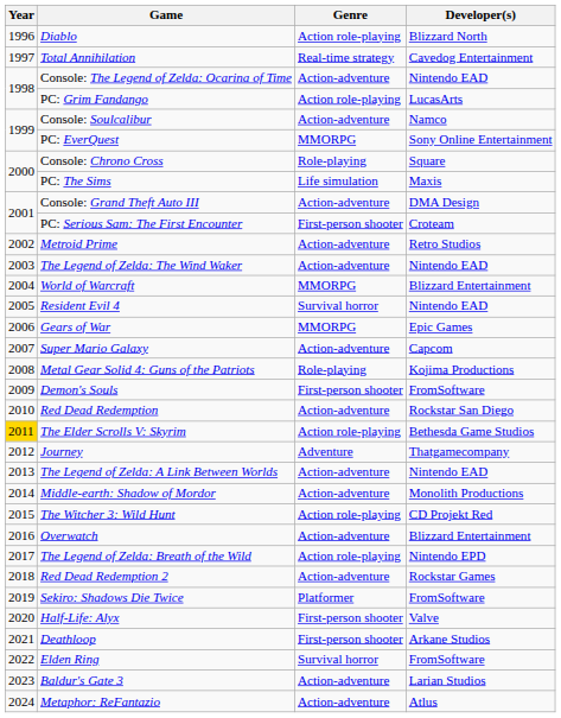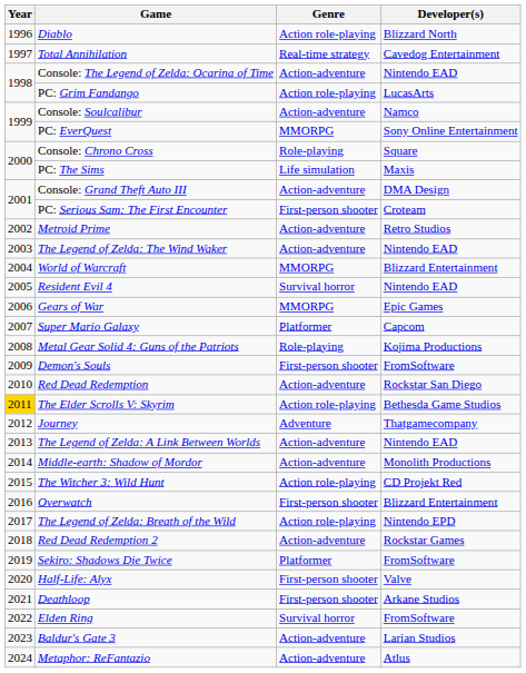Super Mario Galaxy | Genre: Action-adventure -> Platformer
Overwatch | Genre: Action-adventure -> First-person shooter
